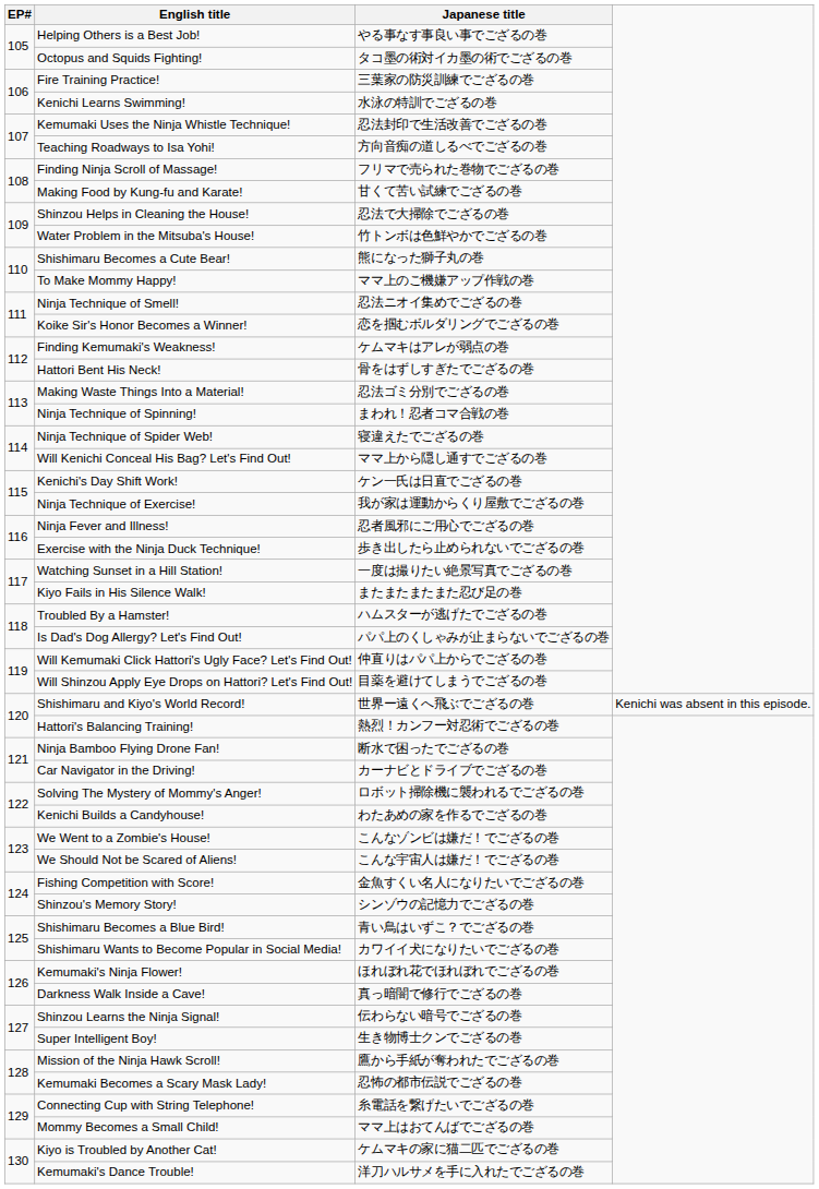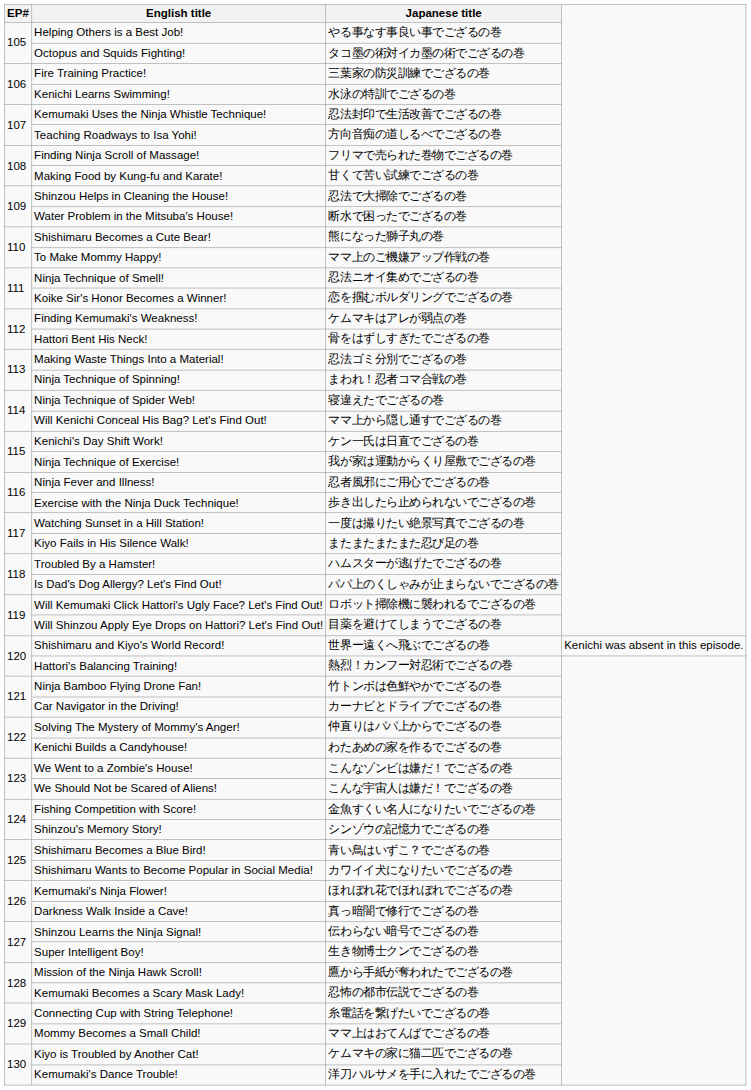Water Problem in the Mitsuba's House! | Japanese title: 竹トンボは色鮮やかでござるの巻 -> 断水で困ったでござるの巻
Will Kemumaki Click Hattori's Ugly Face? Let's Find Out! | Japanese title: 仲直りはパパ上からでござるの巻 -> ロボット掃除機に襲われるでござるの巻
Ninja Bamboo Flying Drone Fan! | Japanese title: 断水で困ったでござるの巻 -> 竹トンボは色鮮やかでござるの巻
Solving The Mystery of Mommy's Anger! | Japanese title: ロボット掃除機に襲われるでござるの巻 -> 仲直りはパパ上からでござるの巻
